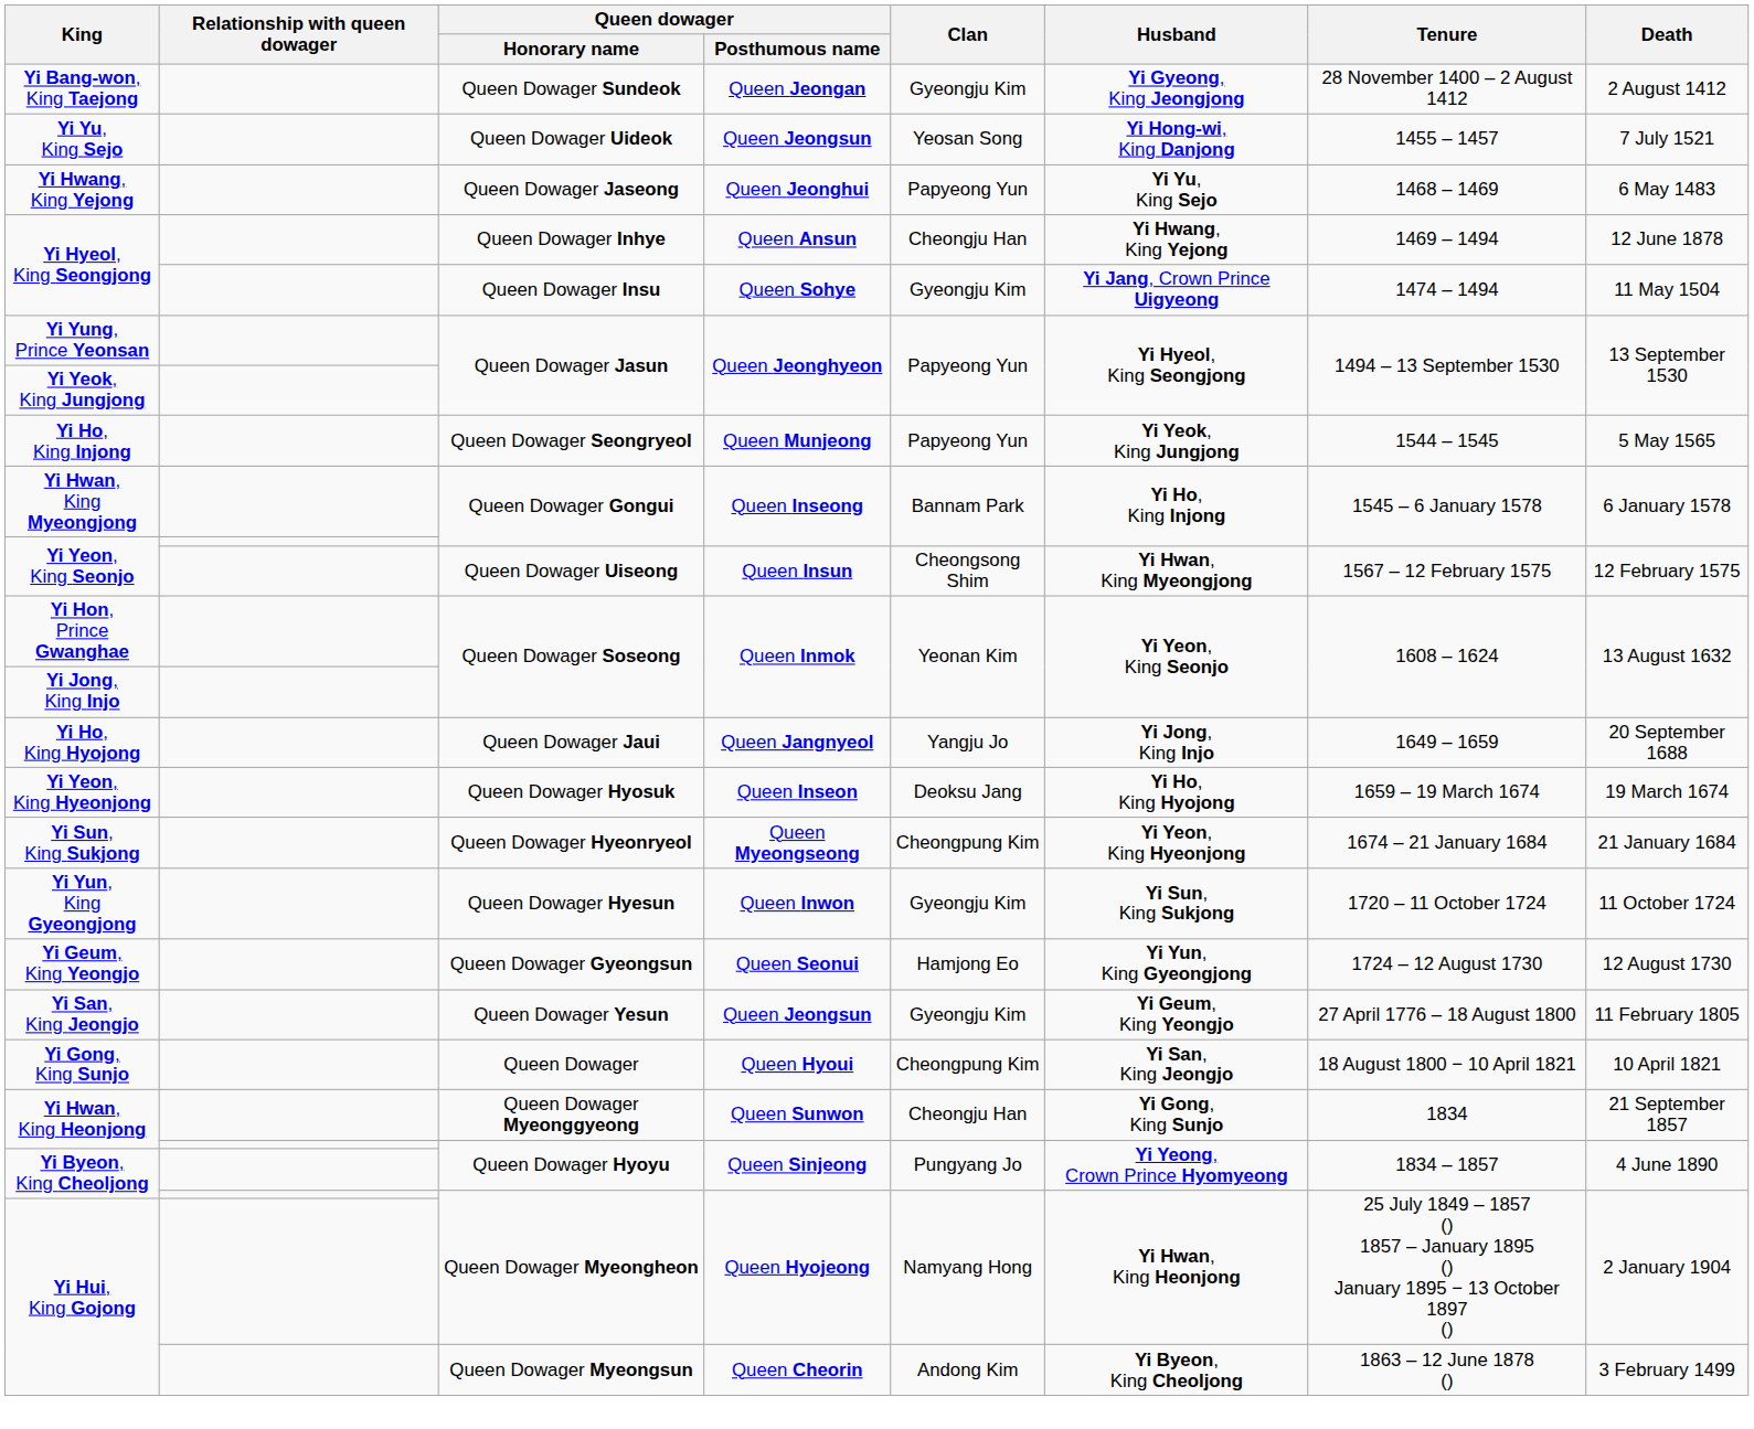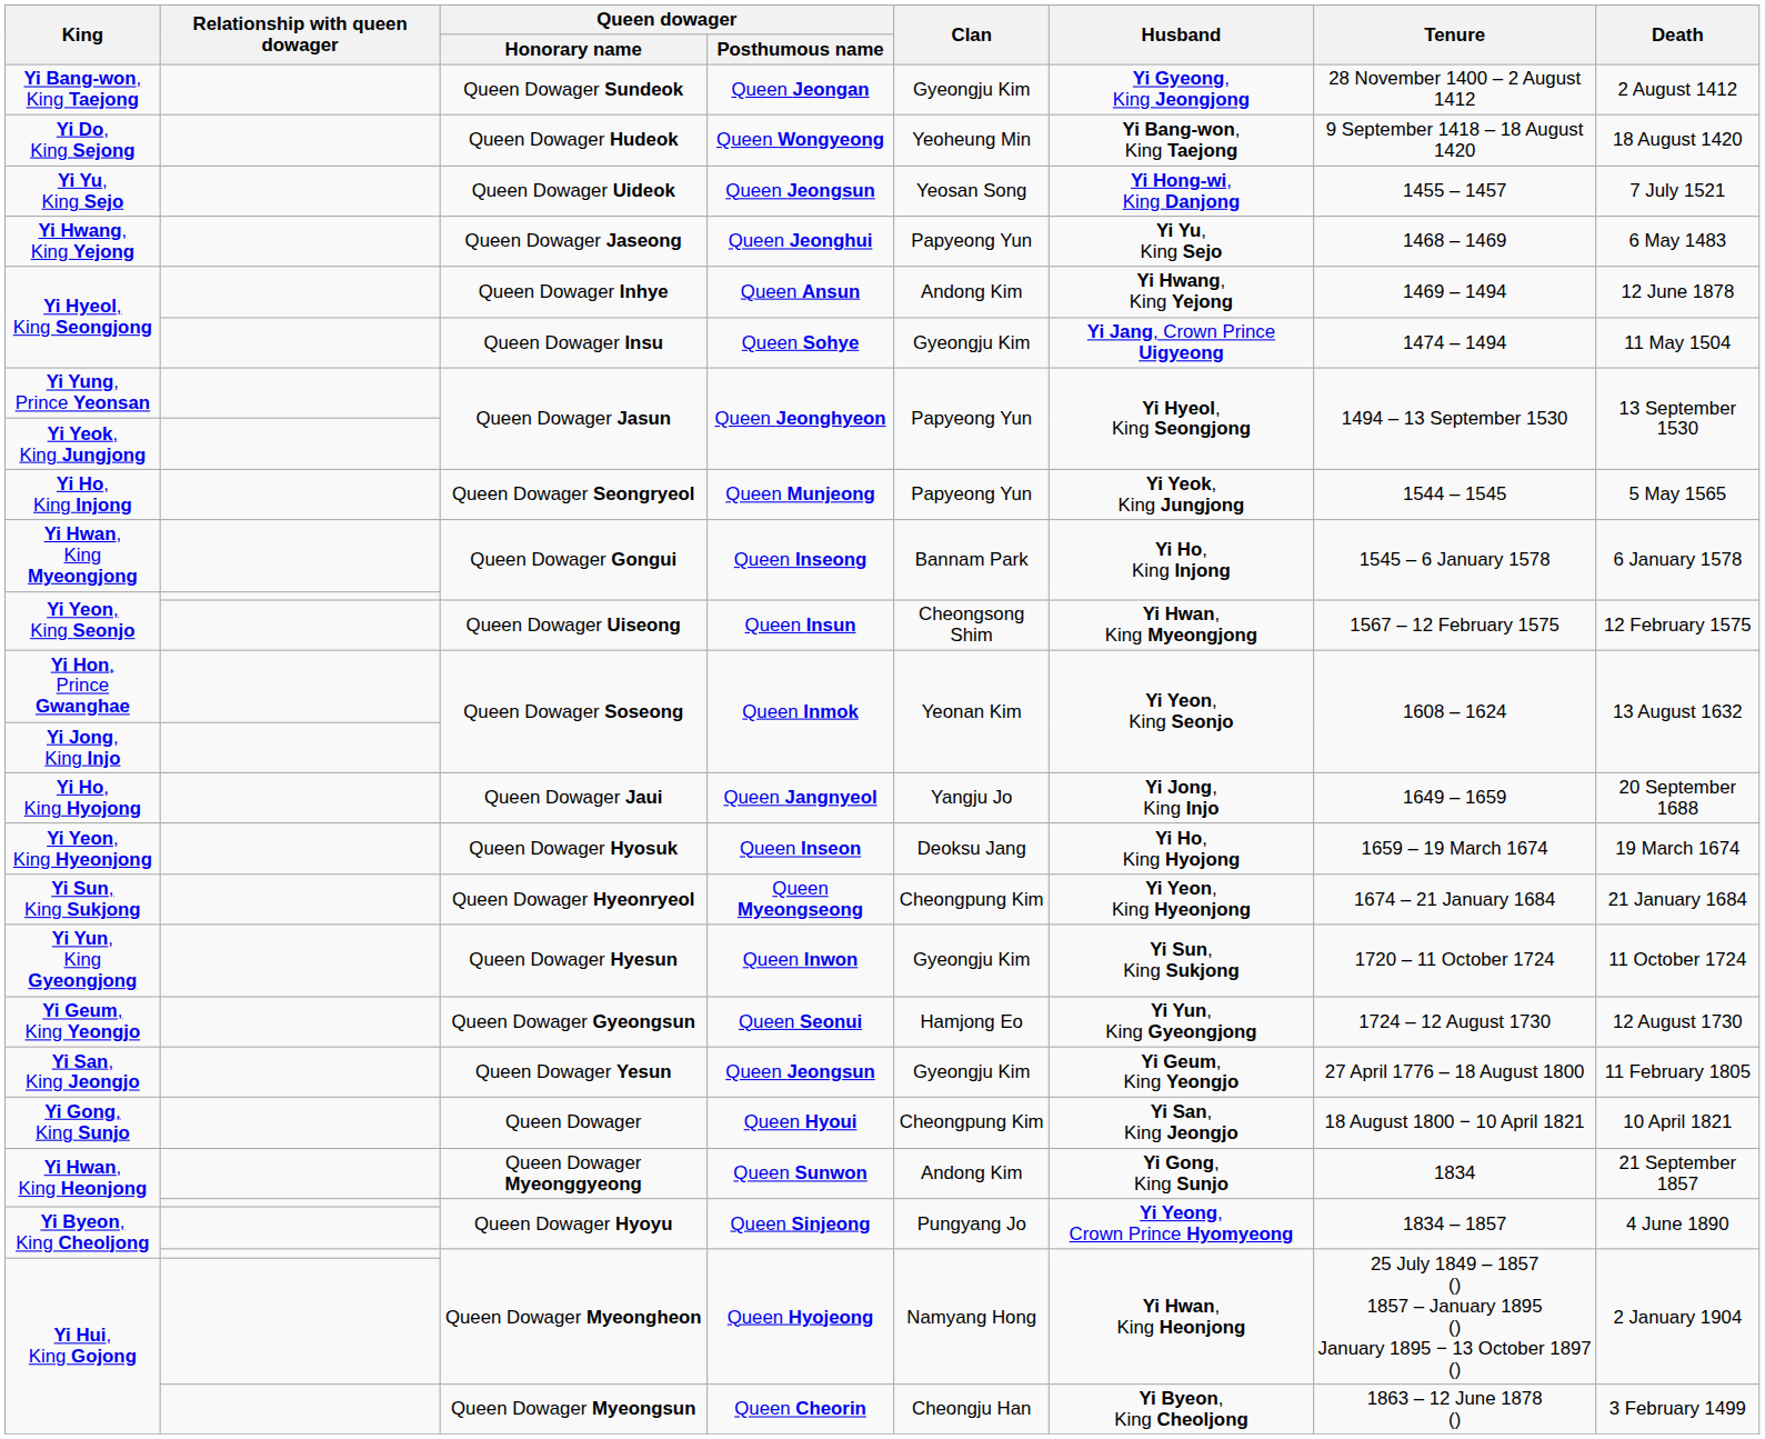+ row: Yi Do, King Sejong | Queen Dowager Hudeok | Queen Wongyeong | Yeoheung Min | Yi Bang-won, King Taejong | 9 September 1418 – 18 August 1420 | 18 August 1420
Yi Hyeol, King Seongjong / Queen Dowager Inhye | Clan: Cheongju Han -> Andong Kim
Yi Hwan, King Heonjong / Queen Dowager Myeonggyeong | Clan: Cheongju Han -> Andong Kim
Yi Hui, King Gojong / Queen Dowager Myeongsun | Clan: Andong Kim -> Cheongju Han
